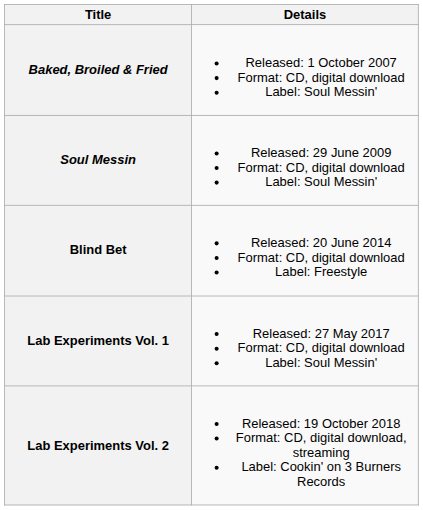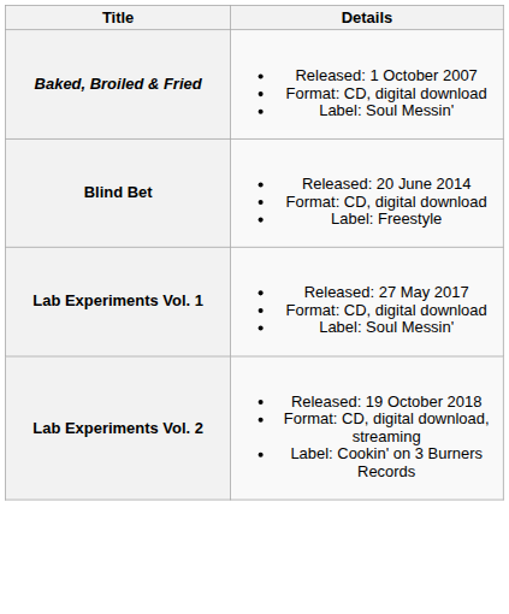- row: Soul Messin | Released: 29 June 2009 Format: CD, digital download Label: Soul Messin'
